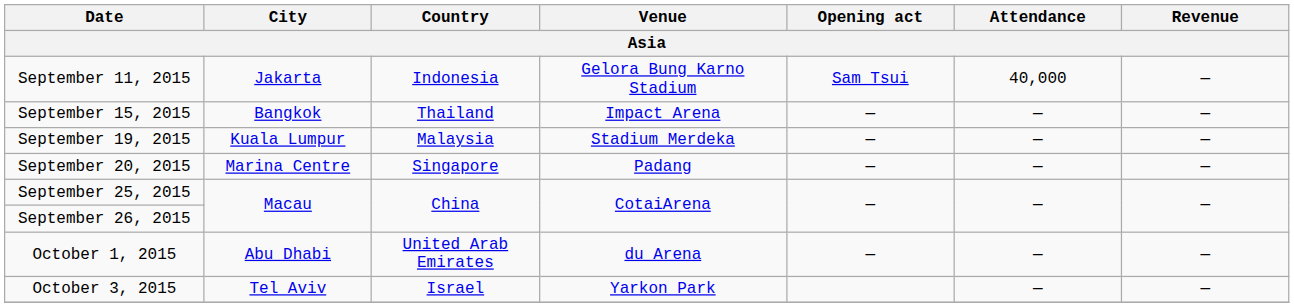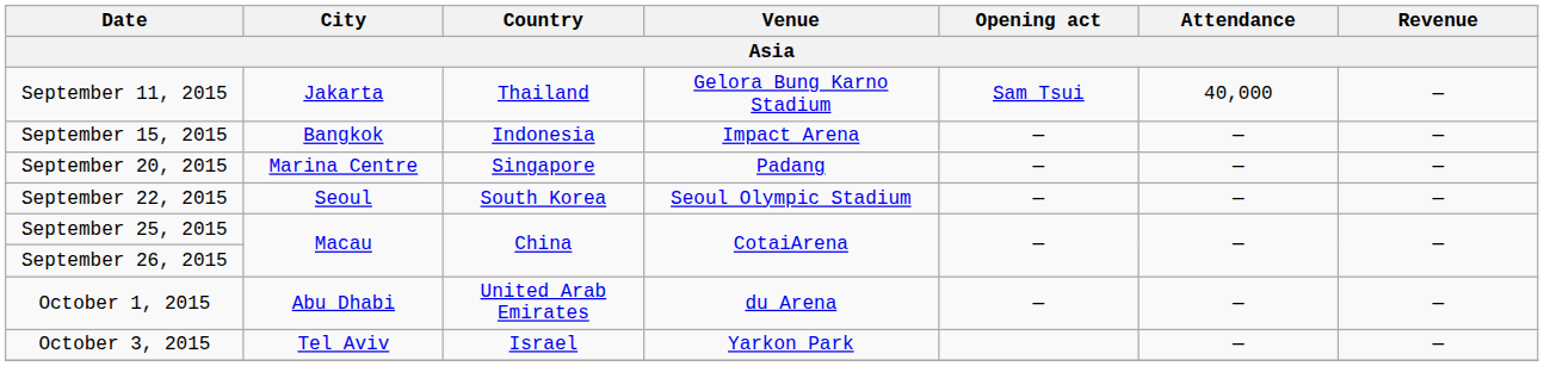September 11, 2015 | Country: Indonesia -> Thailand
September 15, 2015 | Country: Thailand -> Indonesia
- row: September 19, 2015 | Kuala Lumpur | Malaysia | Stadium Merdeka | — | — | —
+ row: September 22, 2015 | Seoul | South Korea | Seoul Olympic Stadium | — | — | —
